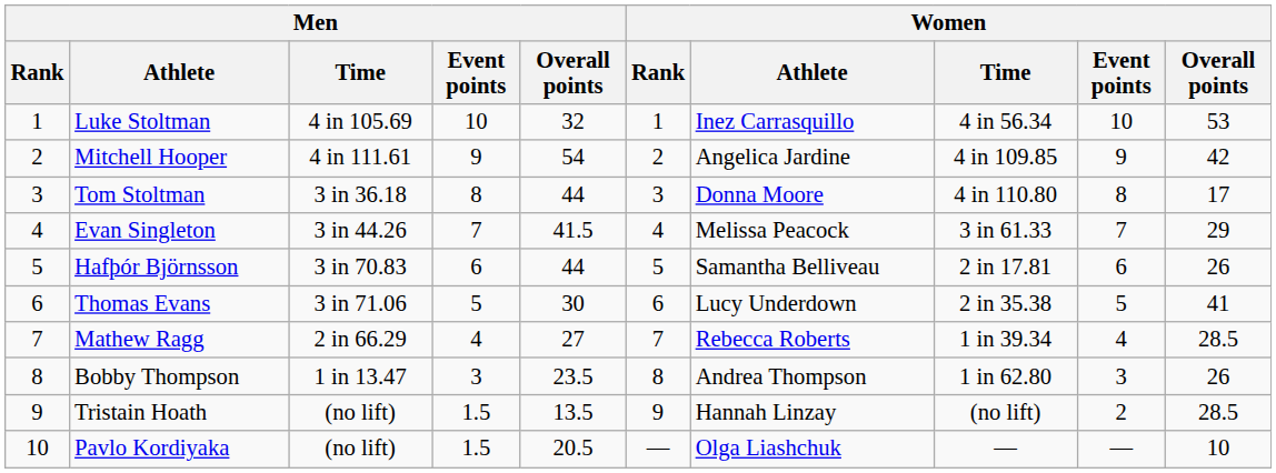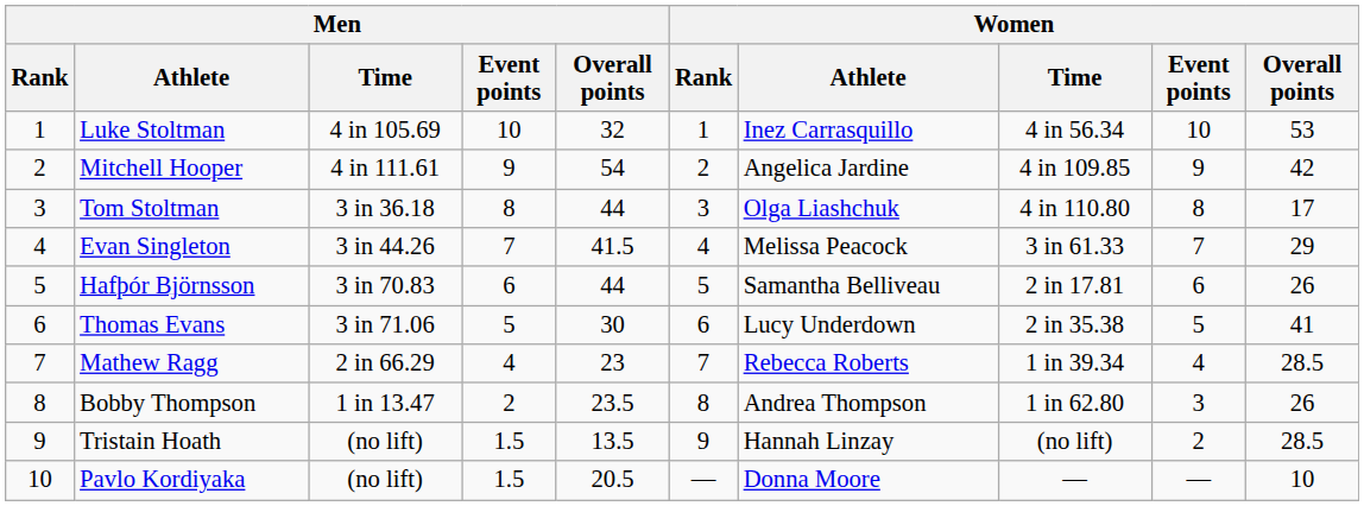Tom Stoltman | Women / Athlete: Donna Moore -> Olga Liashchuk
Mathew Ragg | Men / Overall points: 27 -> 23
Bobby Thompson | Men / Event points: 3 -> 2
Pavlo Kordiyaka | Women / Athlete: Olga Liashchuk -> Donna Moore
